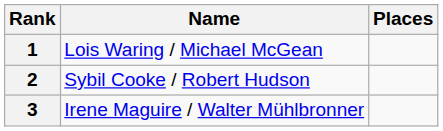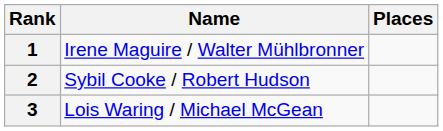1 | Name: Lois Waring / Michael McGean -> Irene Maguire / Walter Mühlbronner
3 | Name: Irene Maguire / Walter Mühlbronner -> Lois Waring / Michael McGean
